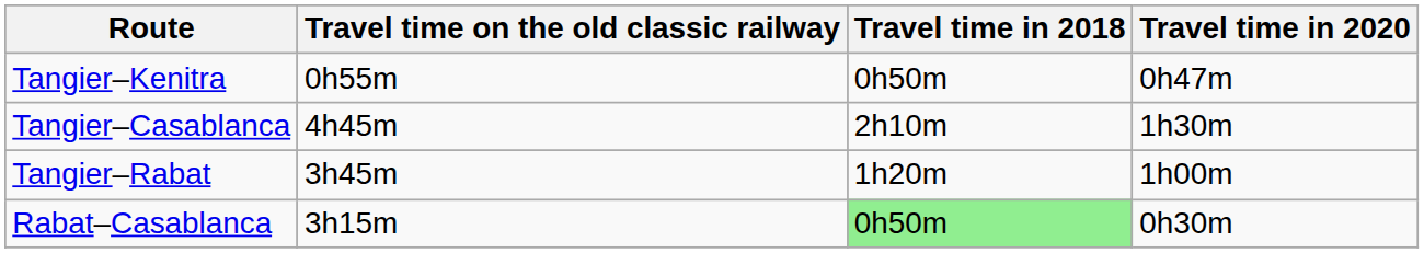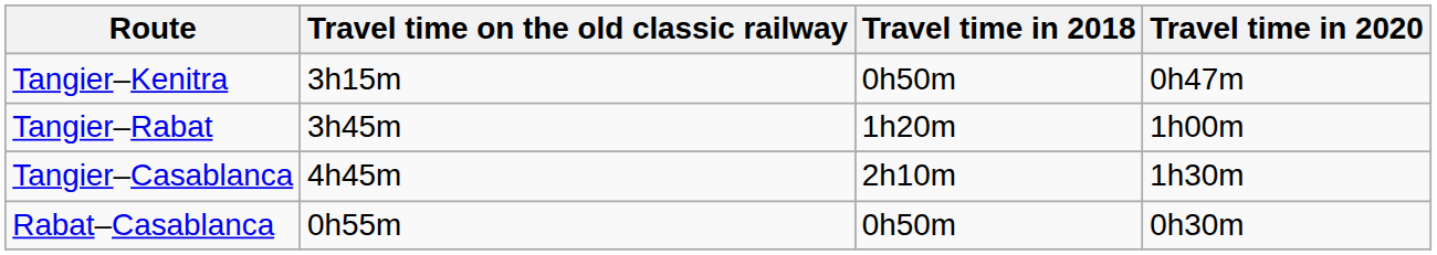Tangier–Kenitra | Travel time on the old classic railway: 0h55m -> 3h15m
rows swapped: Tangier–Rabat <-> Tangier–Casablanca
Rabat–Casablanca | Travel time on the old classic railway: 3h15m -> 0h55m
Rabat–Casablanca | Travel time in 2018: lightgreen background -> no background
